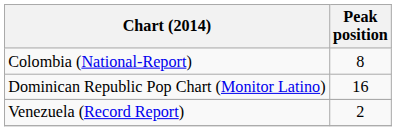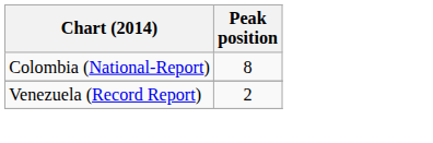- row: Dominican Republic Pop Chart (Monitor Latino) | 16
